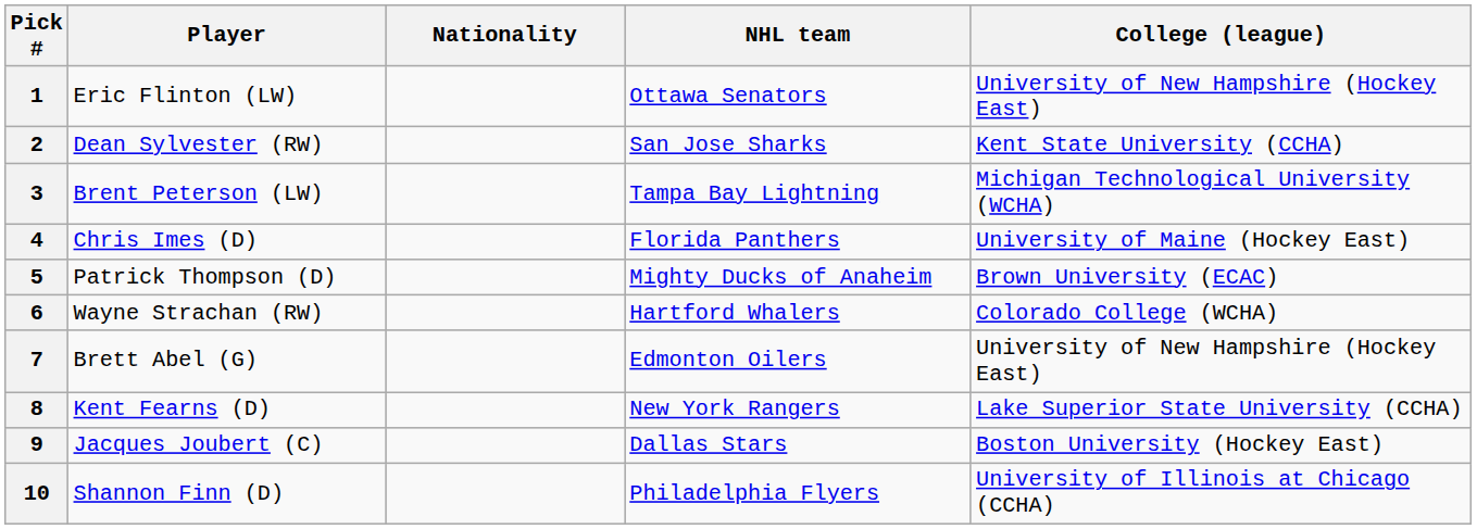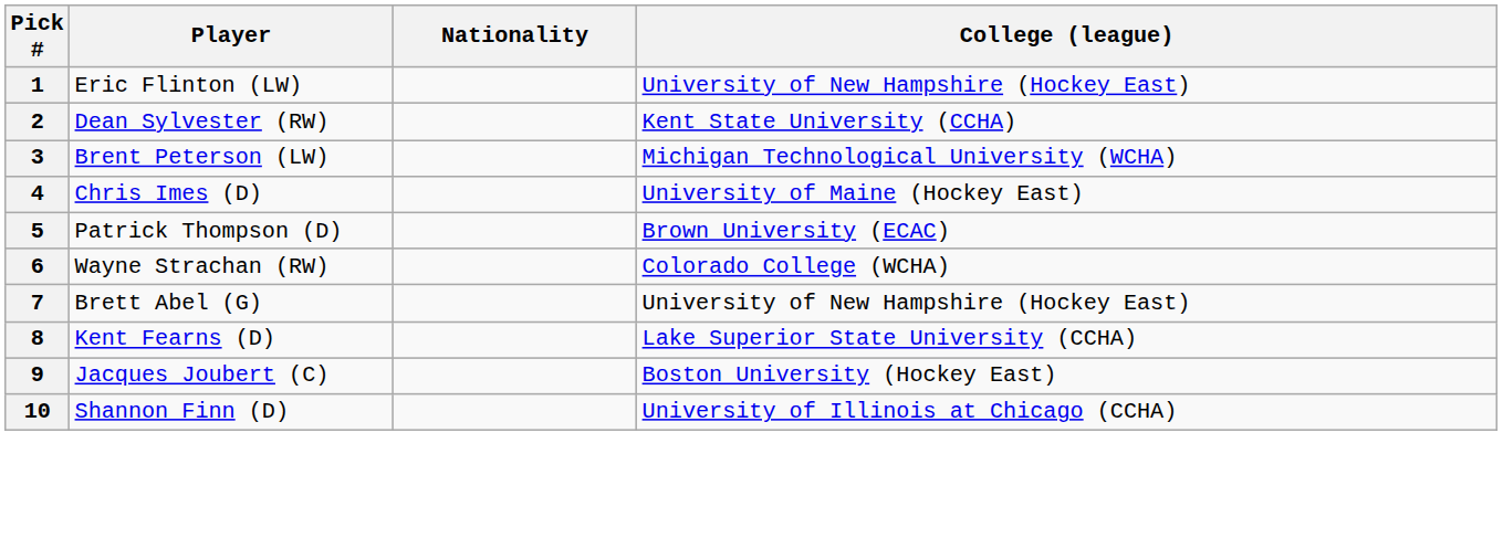- column: NHL team | Ottawa Senators | San Jose Sharks | Tampa Bay Lightning | Florida Panthers | Mighty Ducks of Anaheim | Hartford Whalers | Edmonton Oilers | New York Rangers | Dallas Stars | Philadelphia Flyers
